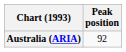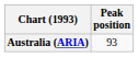Australia (ARIA) | Peak position: 92 -> 93
